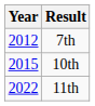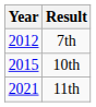11th | Year: 2022 -> 2021
